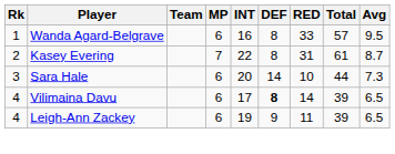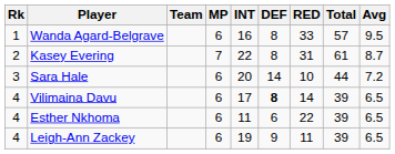Sara Hale | Avg: 7.3 -> 7.2
+ row: 4 | Esther Nkhoma | 6 | 11 | 6 | 22 | 39 | 6.5
